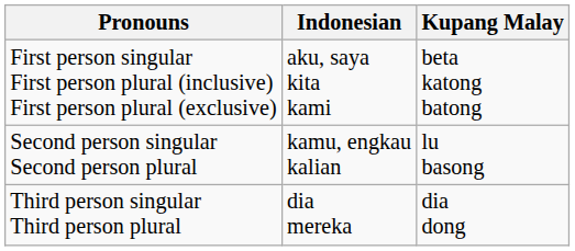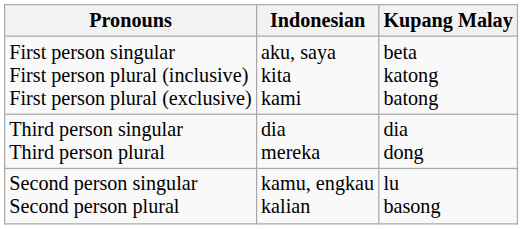rows swapped: Second person singular Second person plural <-> Third person singular Third person plural
